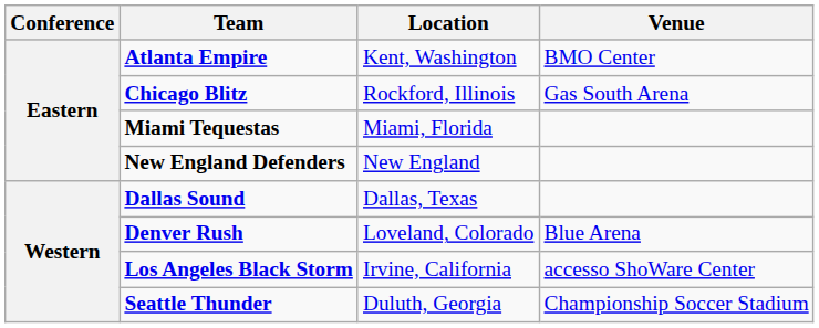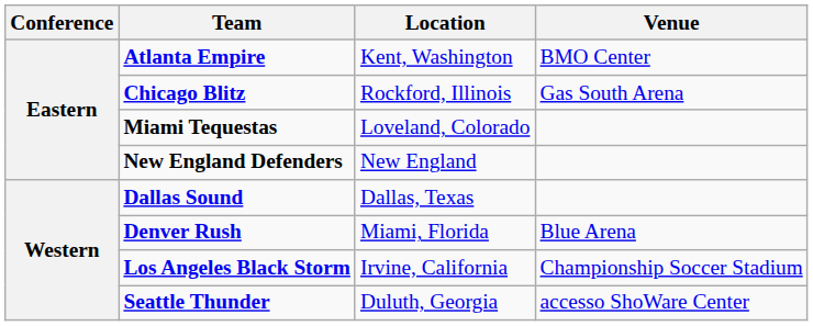Miami Tequestas | Location: Miami, Florida -> Loveland, Colorado
Denver Rush | Location: Loveland, Colorado -> Miami, Florida
Los Angeles Black Storm | Venue: accesso ShoWare Center -> Championship Soccer Stadium
Seattle Thunder | Venue: Championship Soccer Stadium -> accesso ShoWare Center
